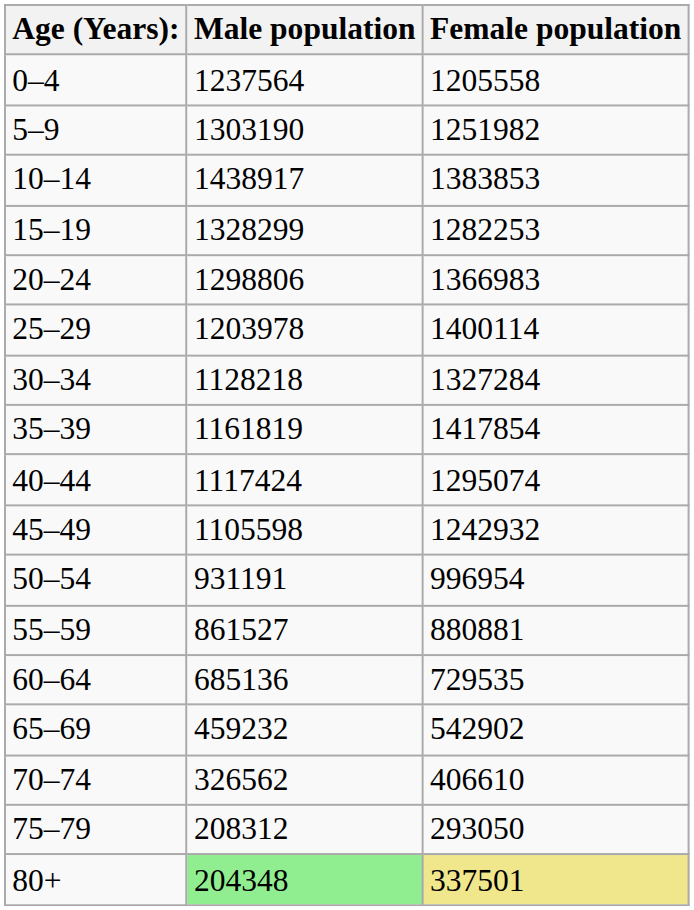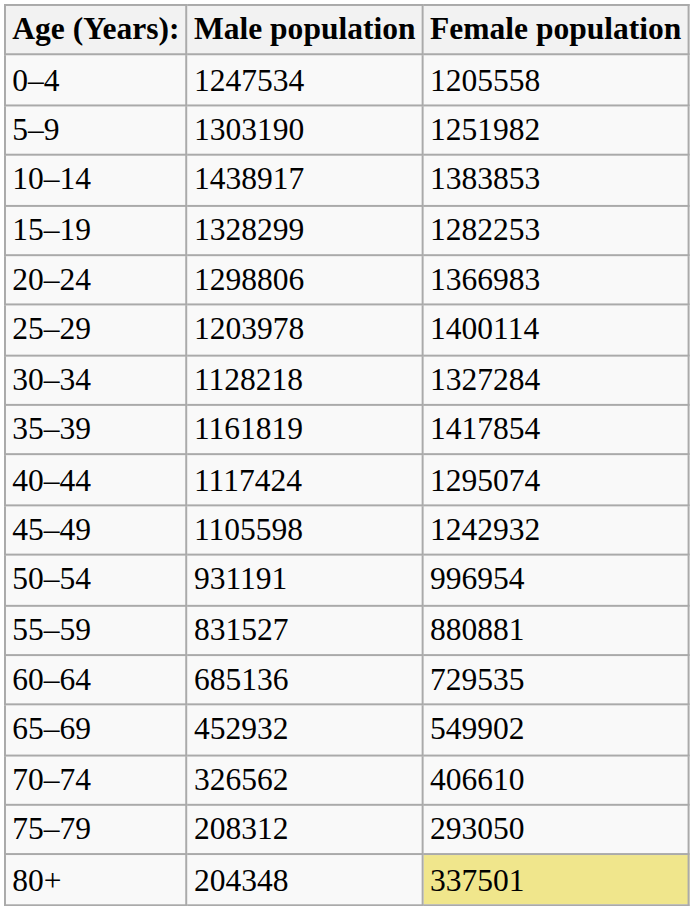0–4 | Male population: 1237564 -> 1247534
55–59 | Male population: 861527 -> 831527
65–69 | Male population: 459232 -> 452932
65–69 | Female population: 542902 -> 549902
80+ | Male population: lightgreen background -> no background
